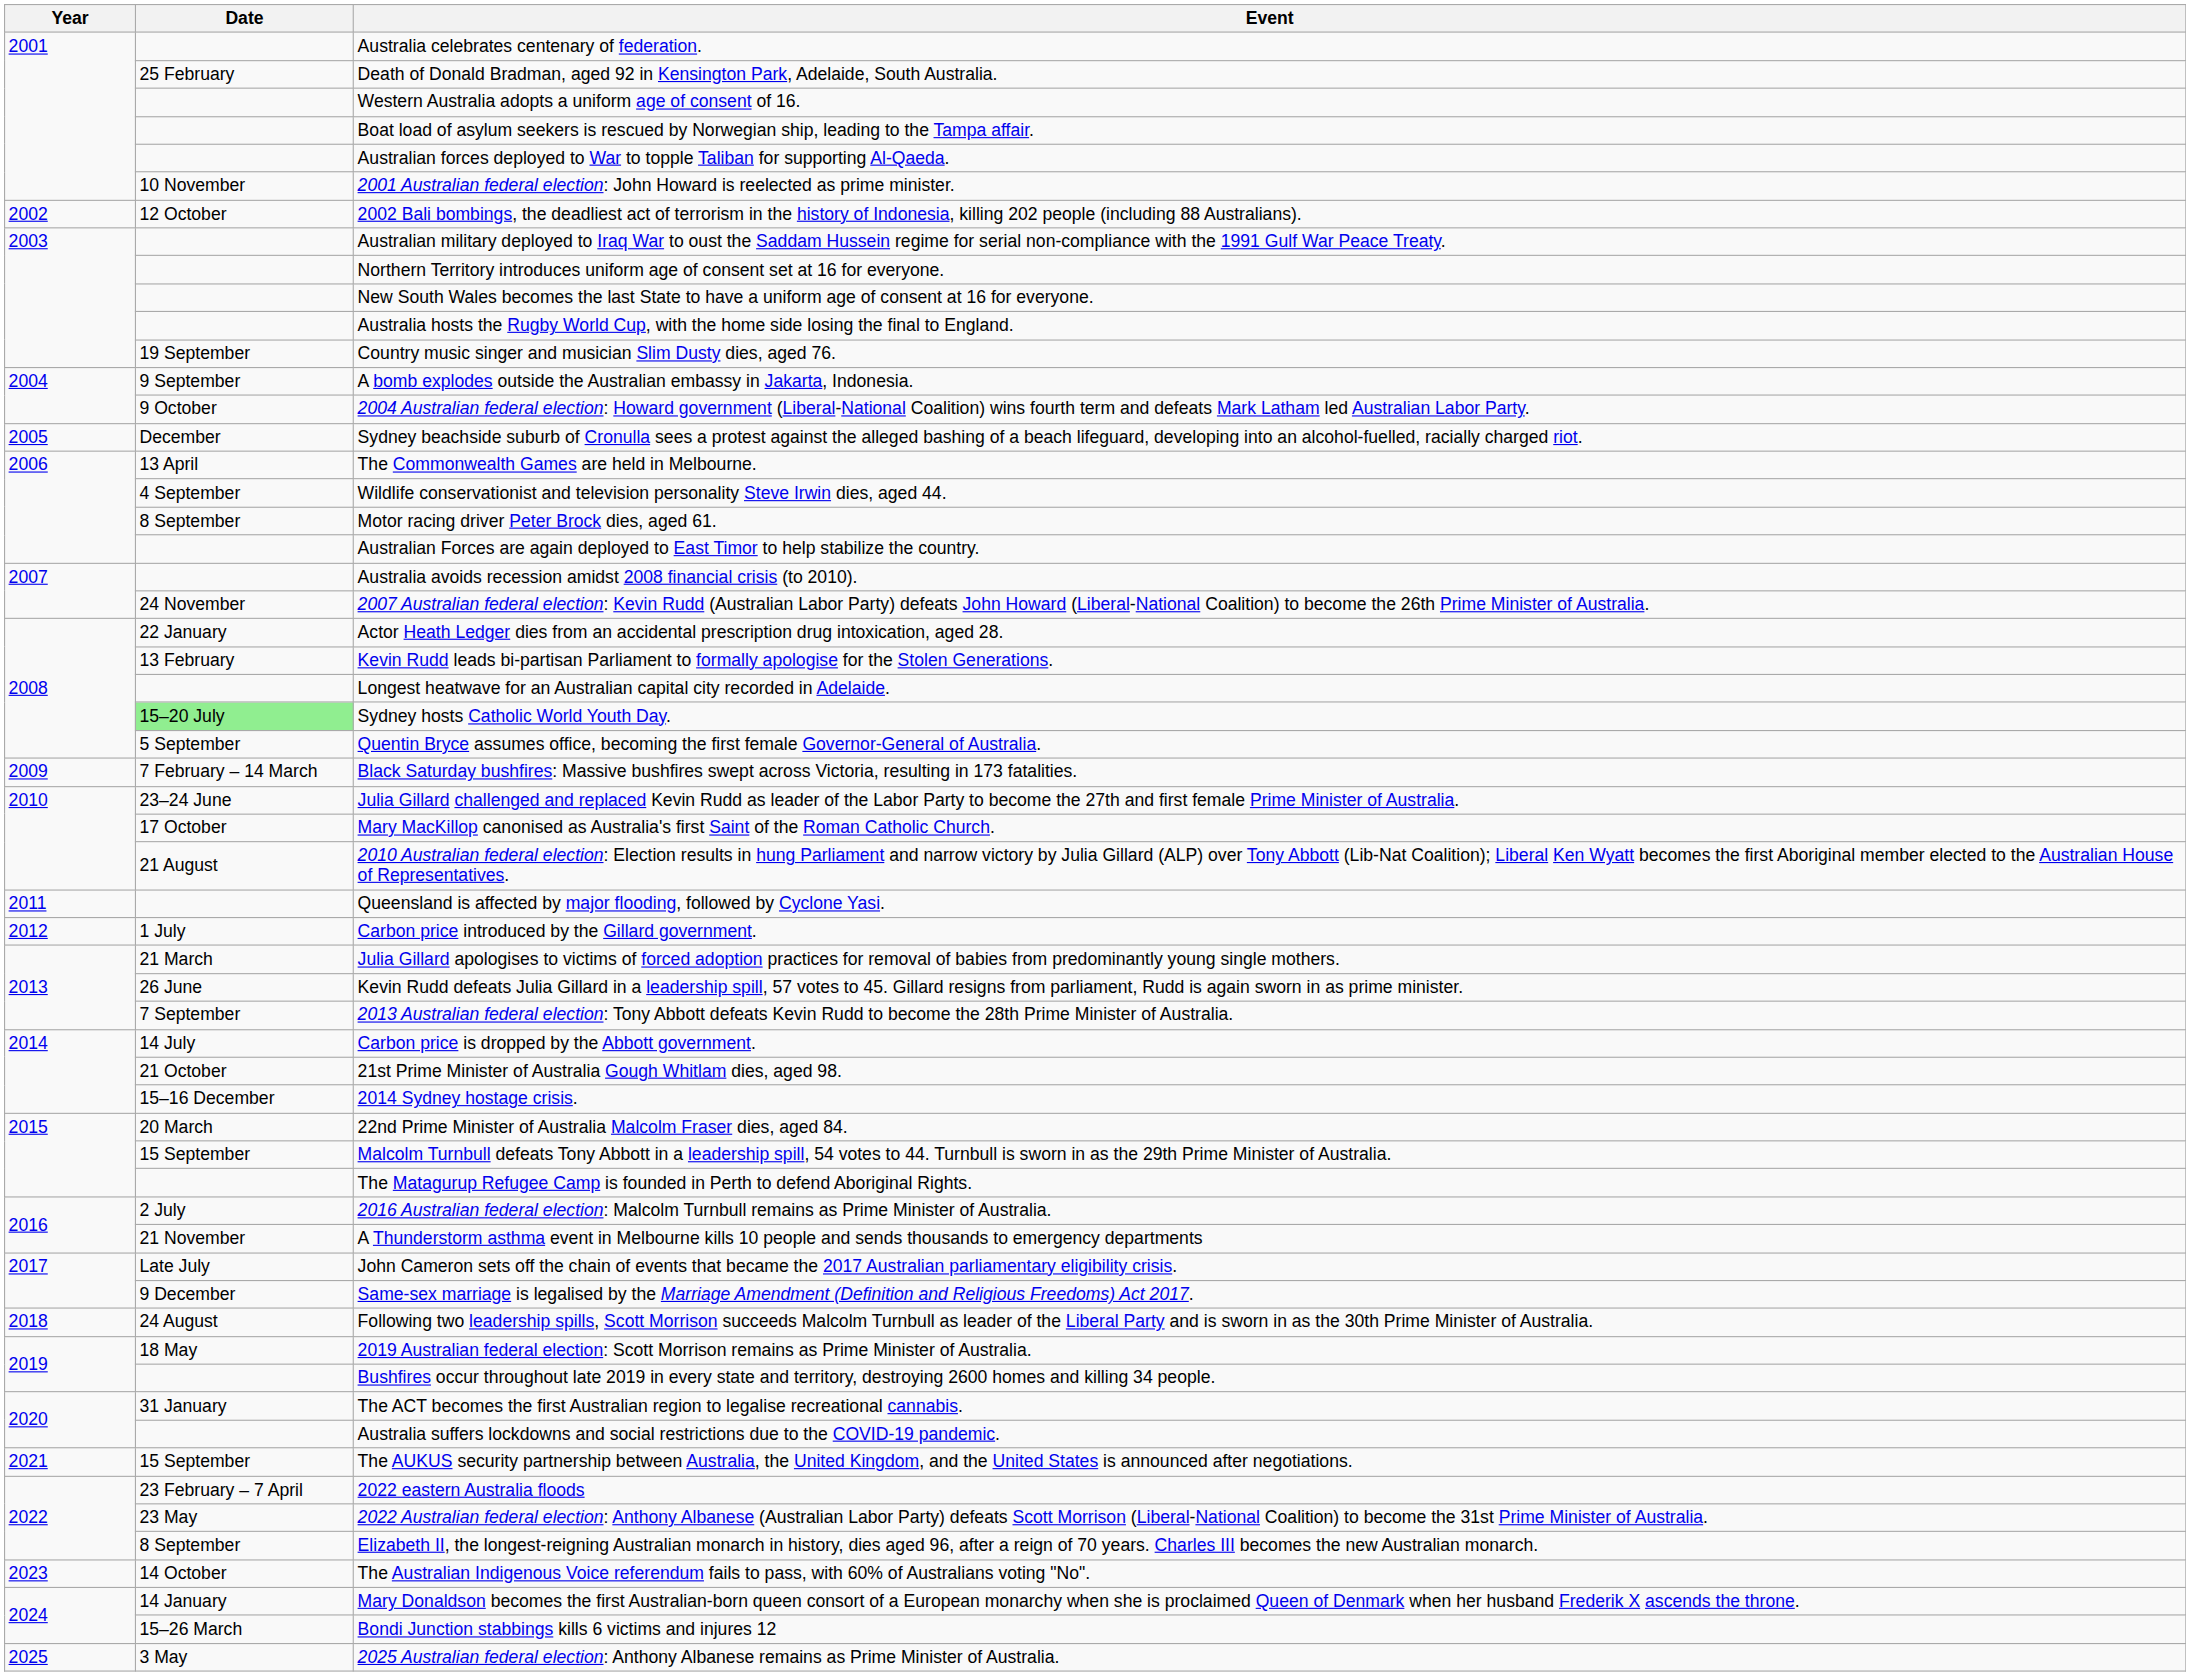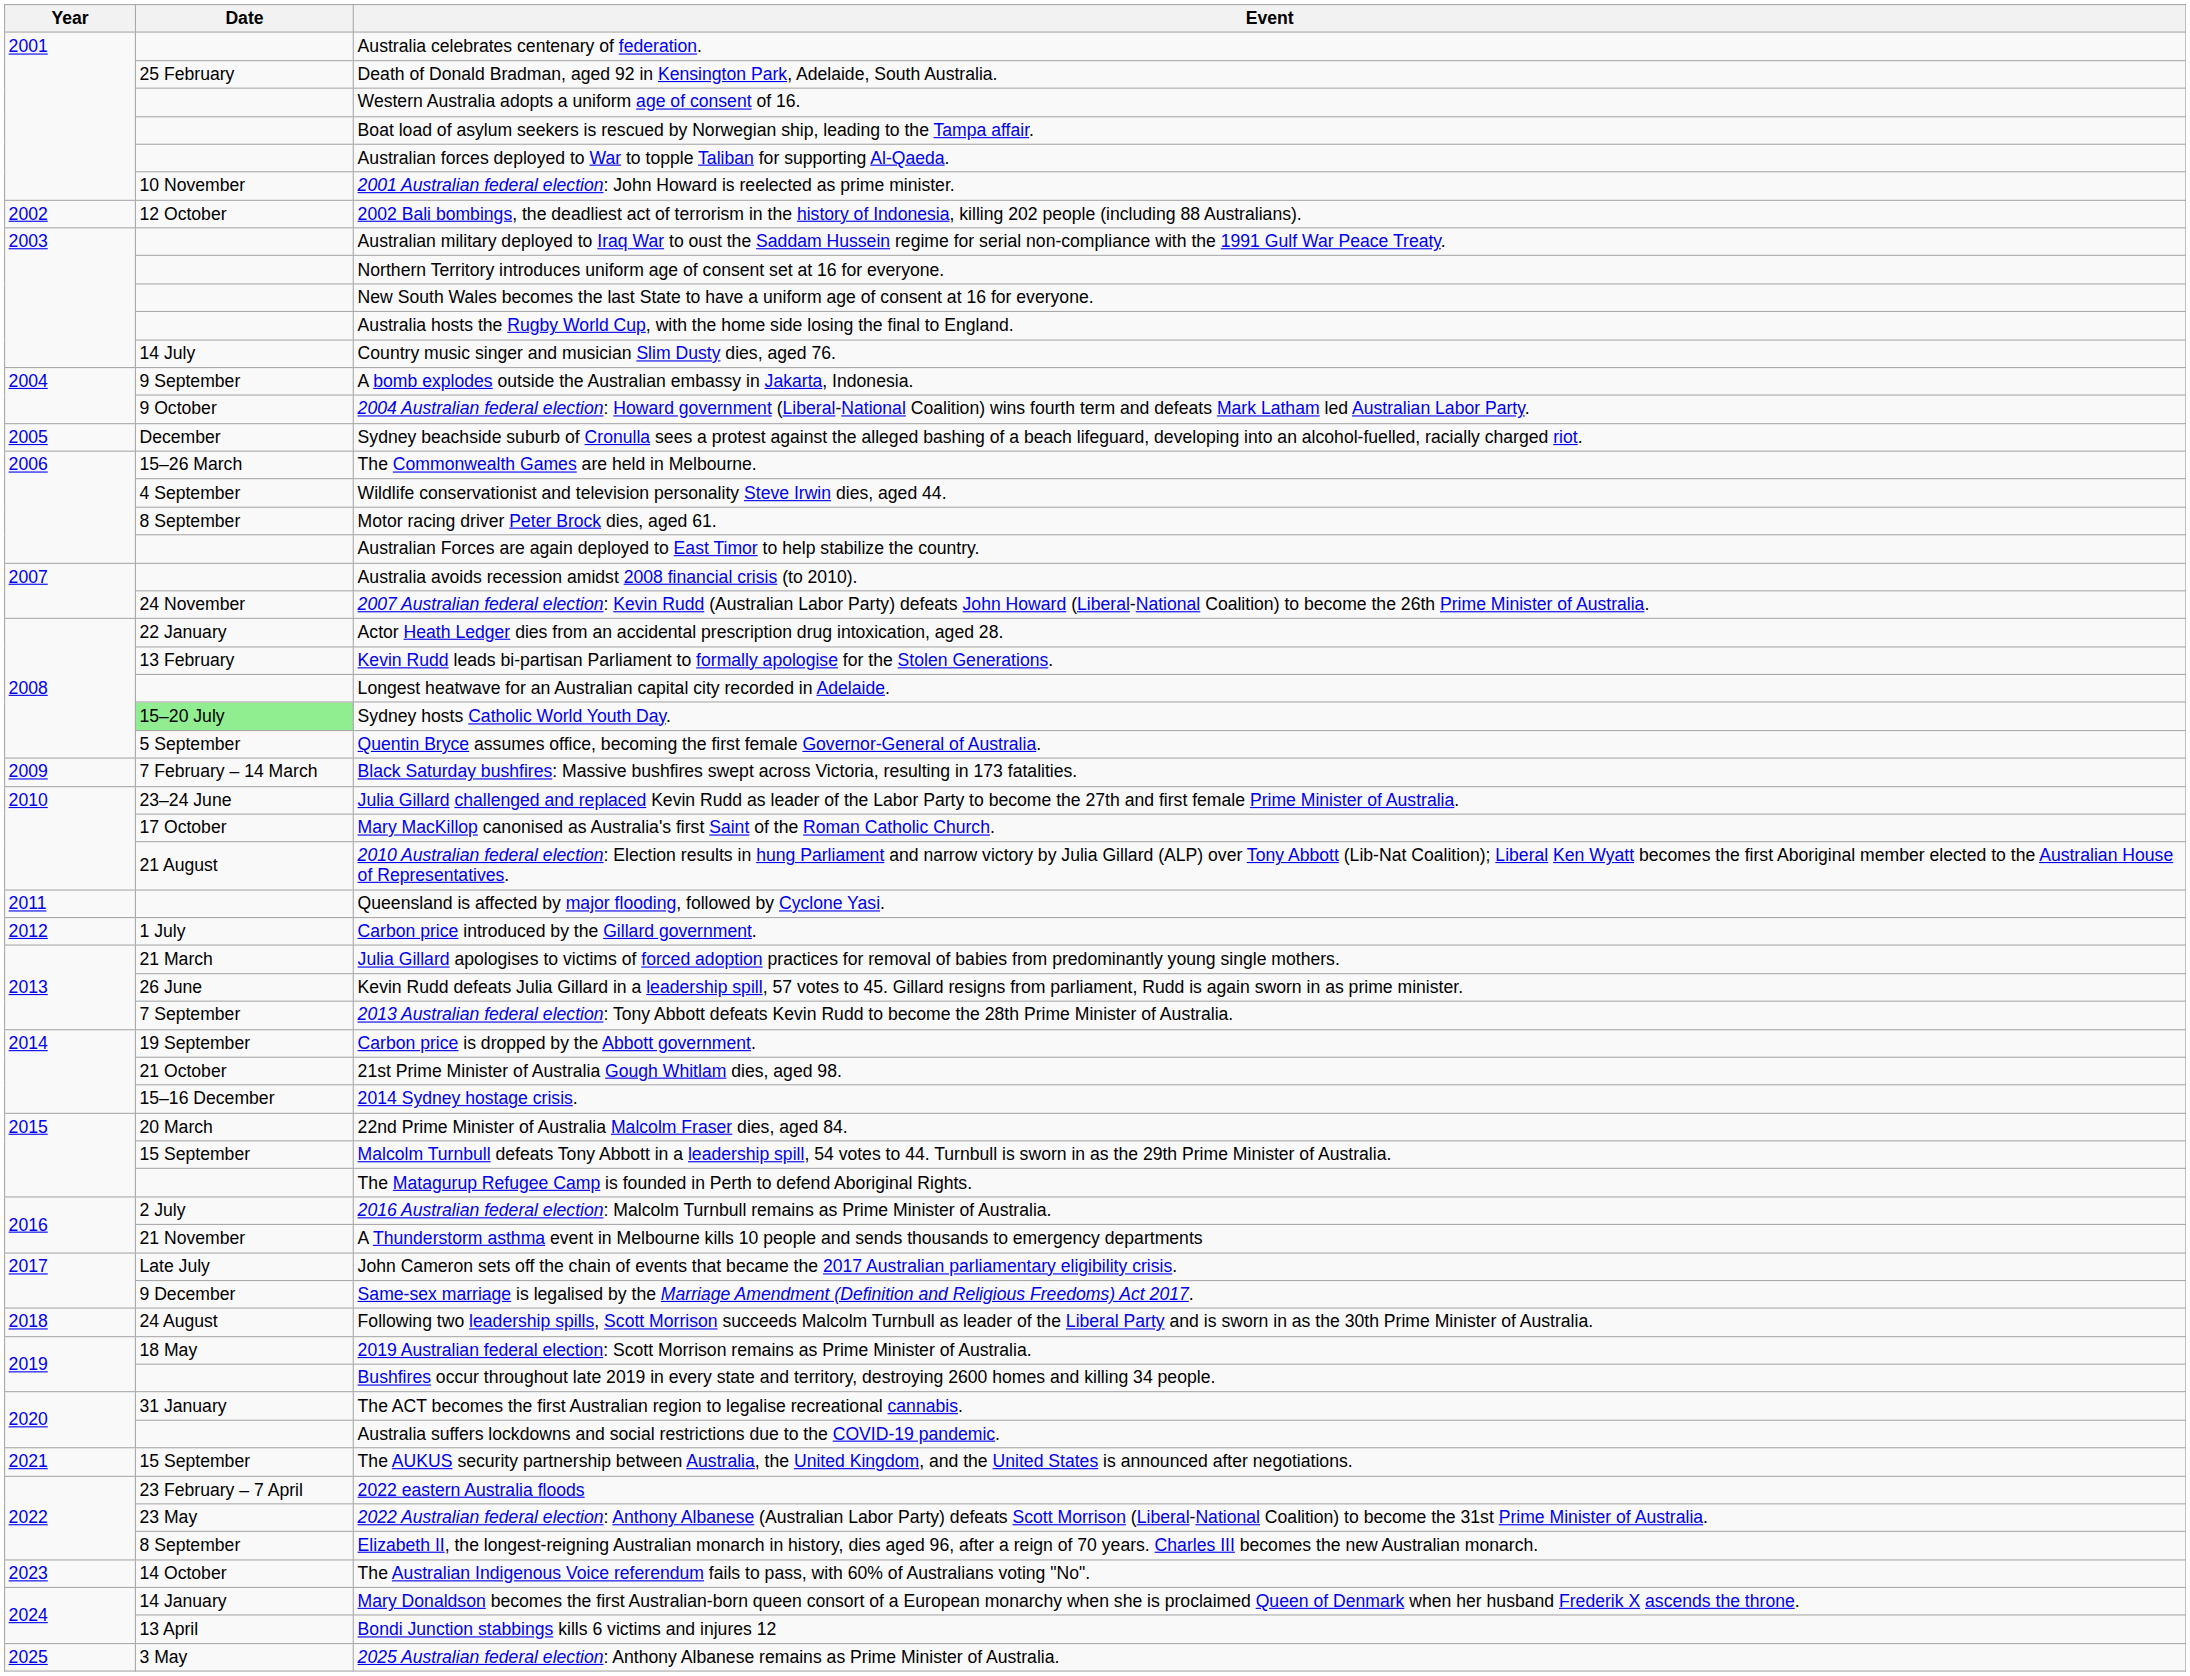Country music singer and musician Slim Dusty dies, aged 76. | Date: 19 September -> 14 July
The Commonwealth Games are held in Melbourne. | Date: 13 April -> 15–26 March
Carbon price is dropped by the Abbott government. | Date: 14 July -> 19 September
Bondi Junction stabbings kills 6 victims and injures 12 | Date: 15–26 March -> 13 April
